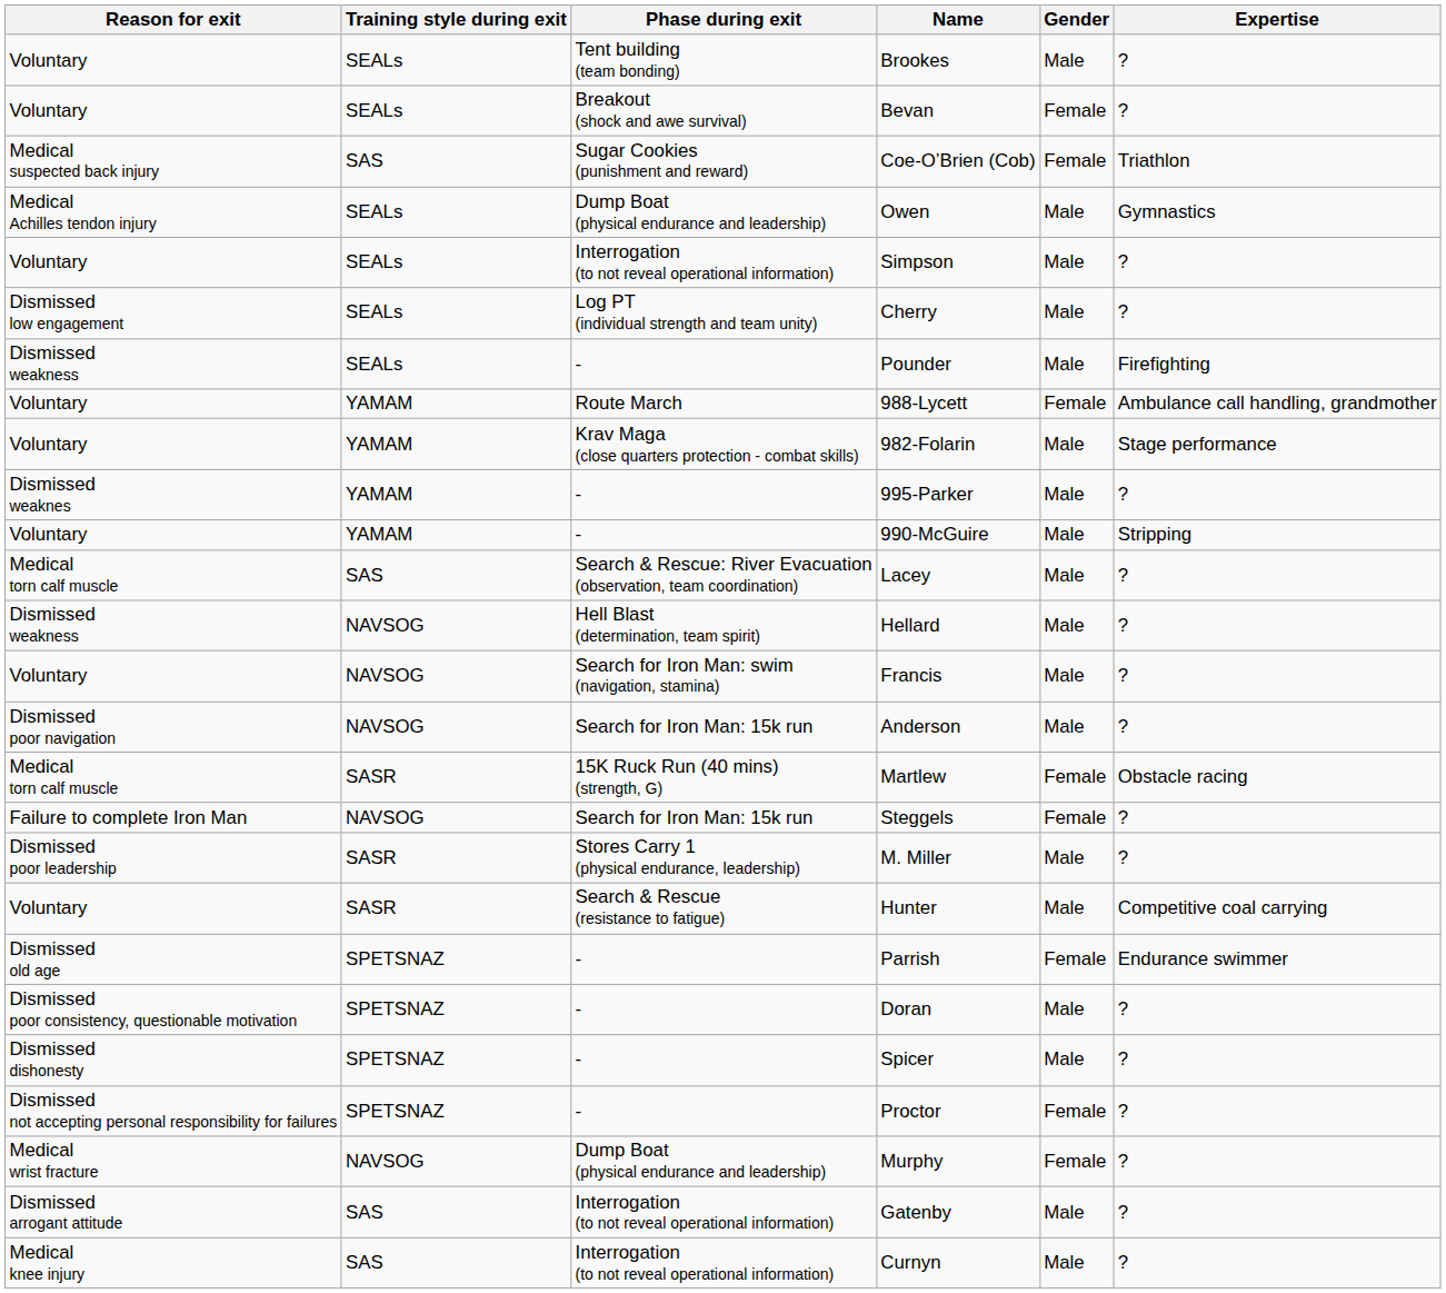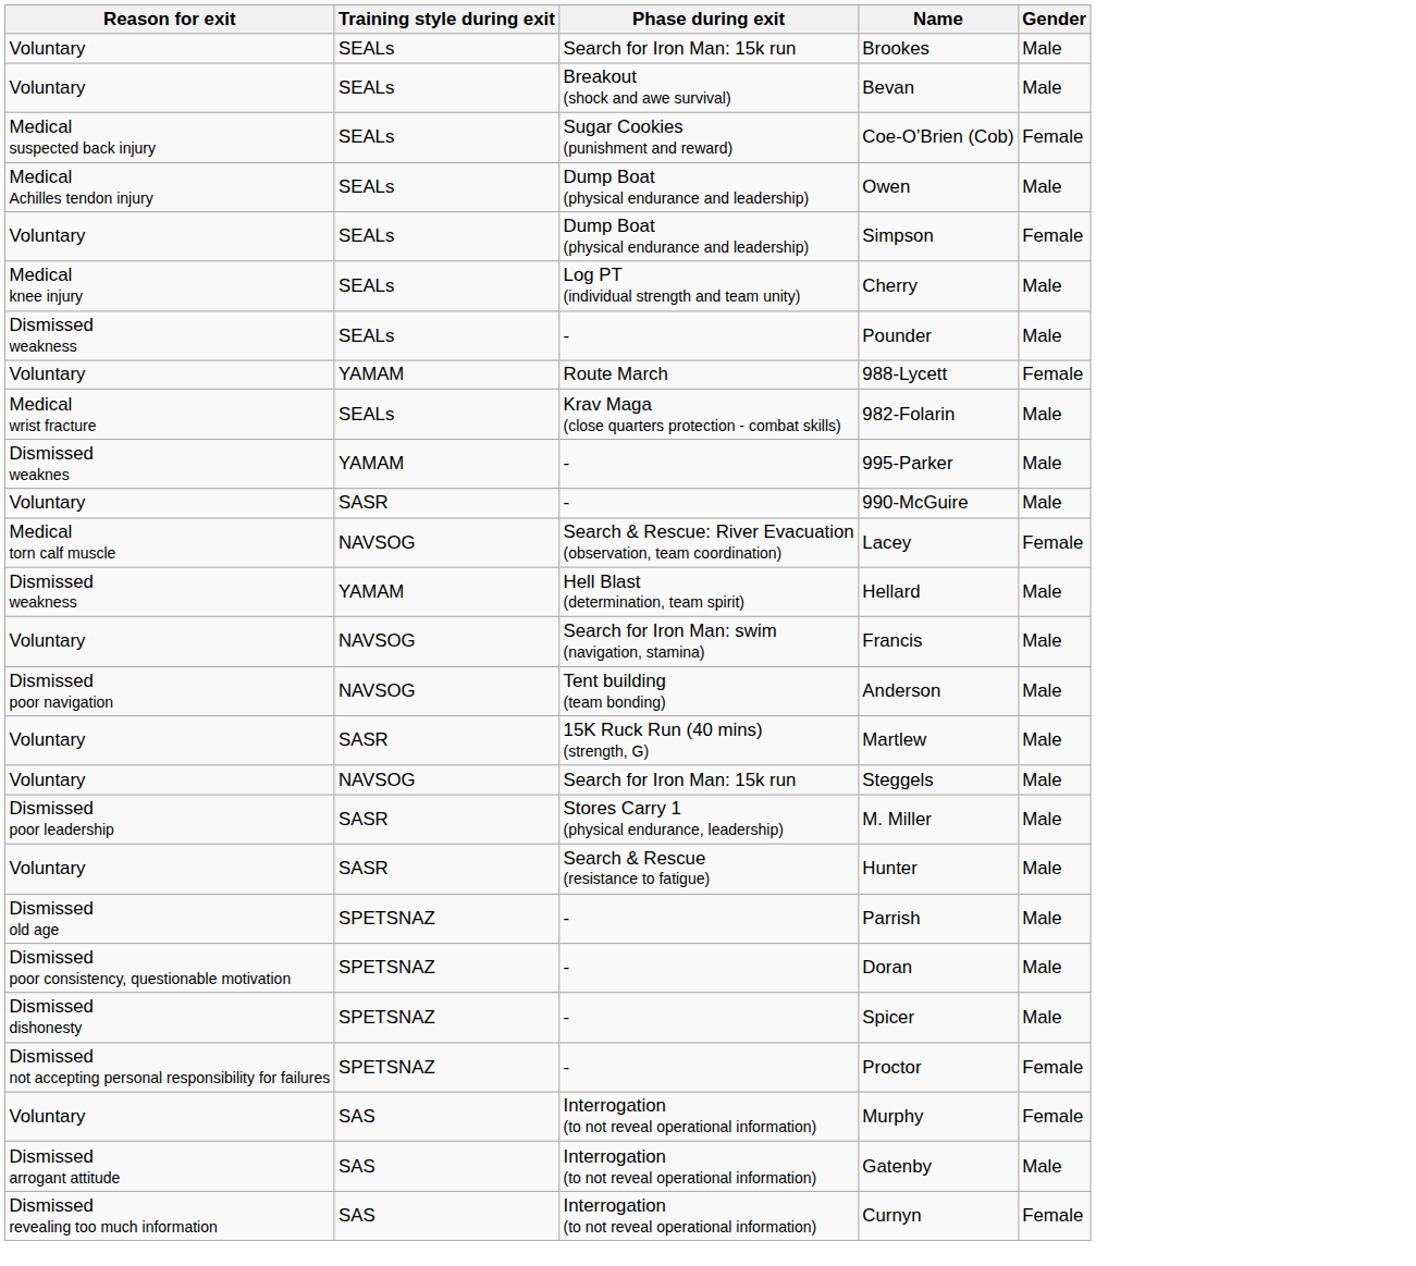- column: Expertise | ? | ? | Triathlon | Gymnastics | ? | ? | Firefighting | Ambulance call handling, grandmother | Stage performance | ? | Stripping | ? | ? | ? | ? | Obstacle racing | ? | ? | Competitive coal carrying | Endurance swimmer | ? | ? | ? | ? | ? | ?
Brookes | Phase during exit: Tent building (team bonding) -> Search for Iron Man: 15k run
Bevan | Gender: Female -> Male
Coe-O’Brien (Cob) | Training style during exit: SAS -> SEALs
Simpson | Phase during exit: Interrogation (to not reveal operational information) -> Dump Boat (physical endurance and leadership)
Simpson | Gender: Male -> Female
Cherry | Reason for exit: Dismissed low engagement -> Medical knee injury
982-Folarin | Reason for exit: Voluntary -> Medical wrist fracture
982-Folarin | Training style during exit: YAMAM -> SEALs
990-McGuire | Training style during exit: YAMAM -> SASR
Lacey | Training style during exit: SAS -> NAVSOG
Lacey | Gender: Male -> Female
Hellard | Training style during exit: NAVSOG -> YAMAM
Anderson | Phase during exit: Search for Iron Man: 15k run -> Tent building (team bonding)
Martlew | Reason for exit: Medical torn calf muscle -> Voluntary
Martlew | Gender: Female -> Male
Steggels | Reason for exit: Failure to complete Iron Man -> Voluntary
Steggels | Gender: Female -> Male
Parrish | Gender: Female -> Male
Murphy | Reason for exit: Medical wrist fracture -> Voluntary
Murphy | Training style during exit: NAVSOG -> SAS
Murphy | Phase during exit: Dump Boat (physical endurance and leadership) -> Interrogation (to not reveal operational information)
Curnyn | Reason for exit: Medical knee injury -> Dismissed revealing too much information
Curnyn | Gender: Male -> Female
